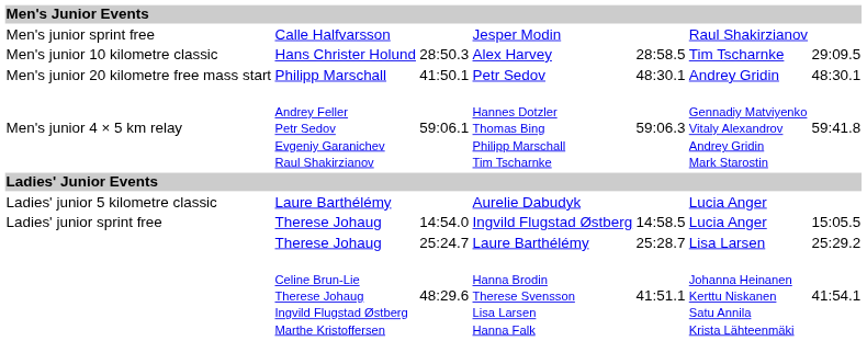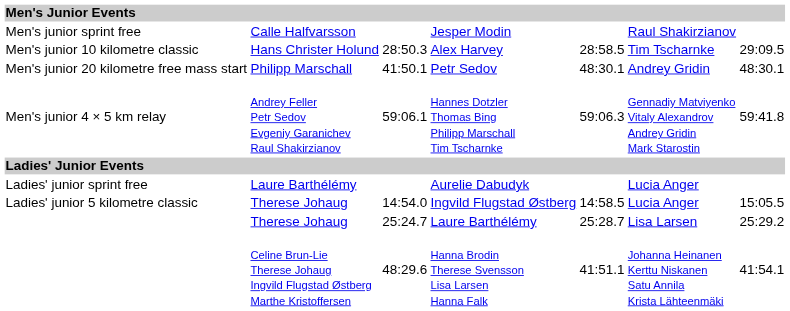Aurelie Dabudyk | column 1: Ladies' junior 5 kilometre classic -> Ladies' junior sprint free
Ingvild Flugstad Østberg | column 1: Ladies' junior sprint free -> Ladies' junior 5 kilometre classic
